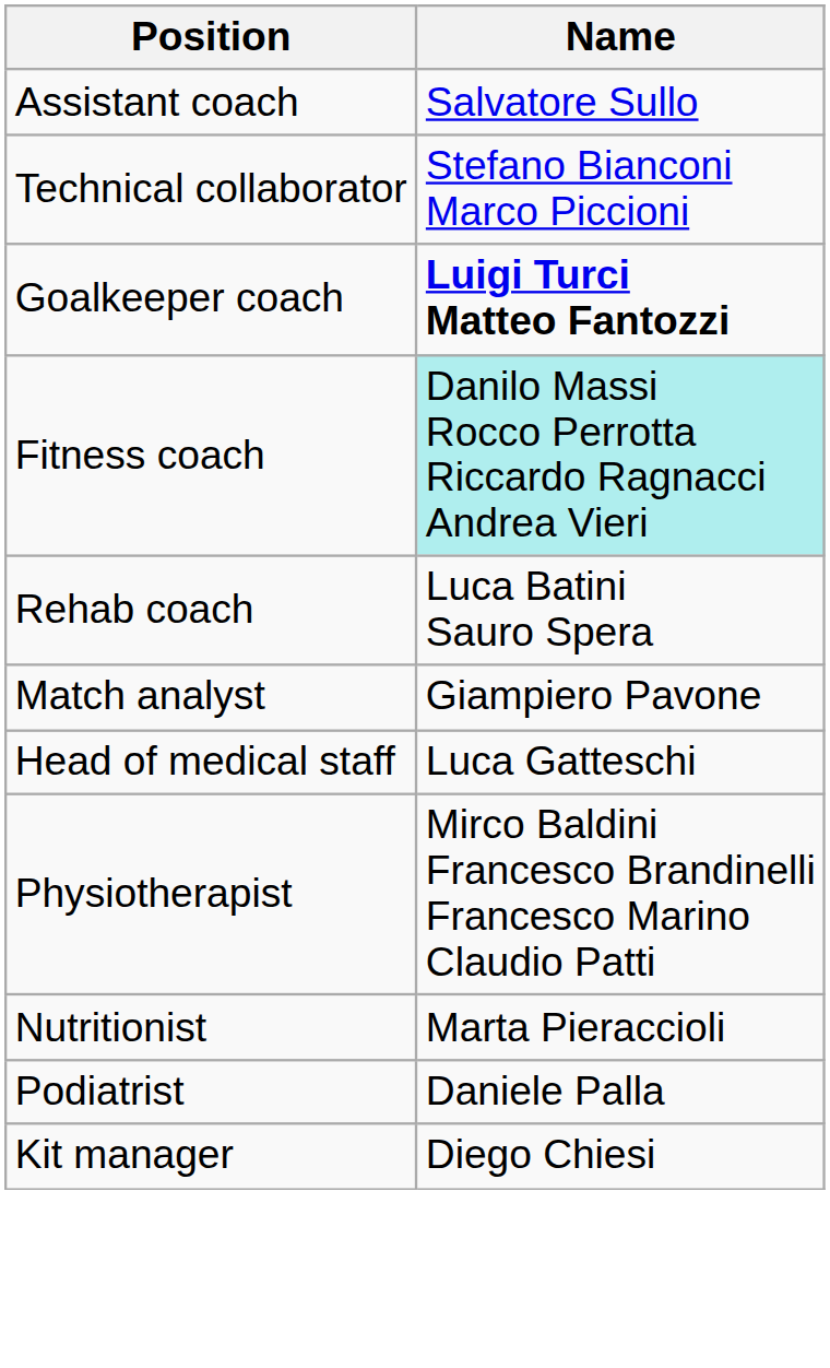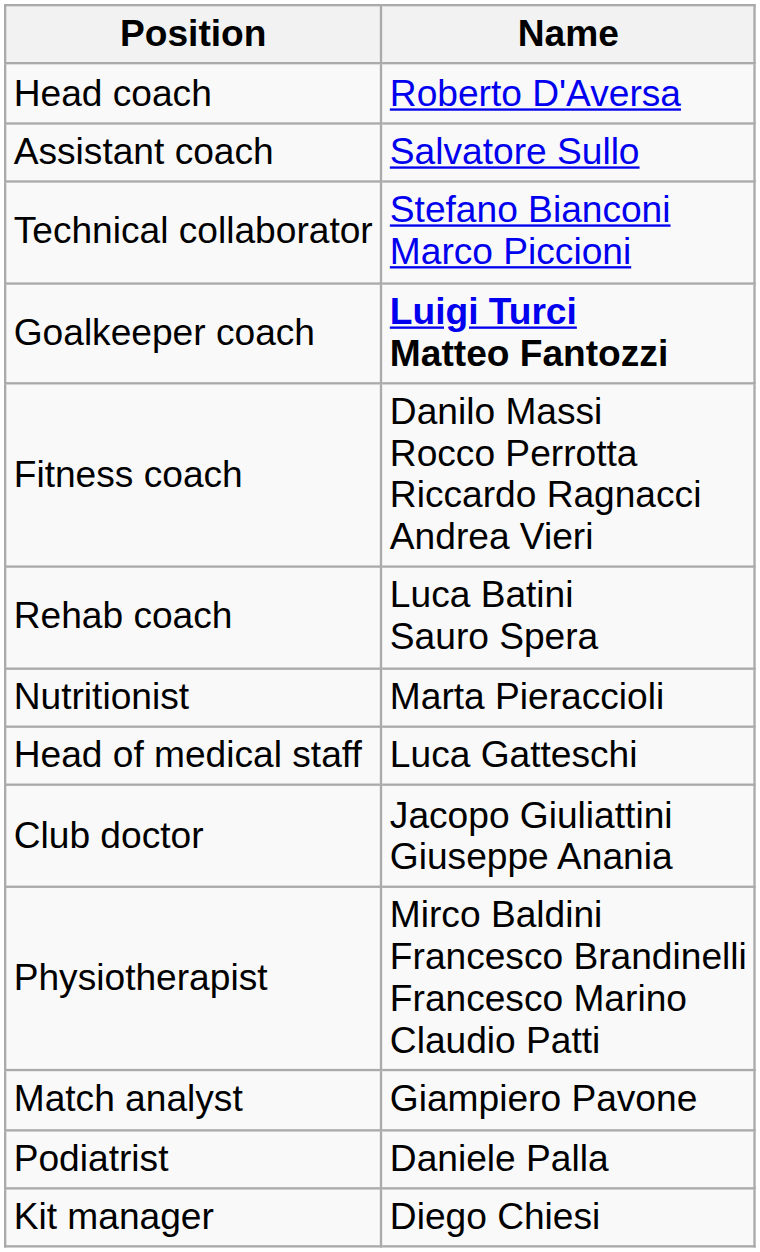+ row: Head coach | Roberto D'Aversa
Fitness coach | Name: paleturquoise background -> no background
rows swapped: Match analyst <-> Nutritionist
+ row: Club doctor | Jacopo Giuliattini Giuseppe Anania
